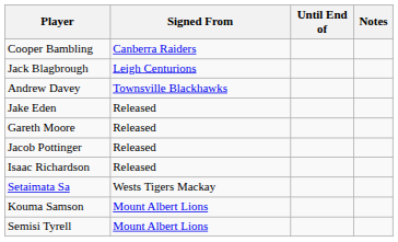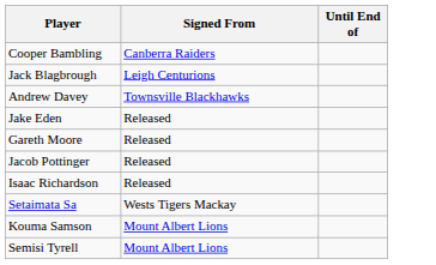- column: Notes
